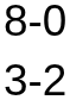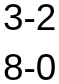rows swapped: 8-0 <-> 3-2
